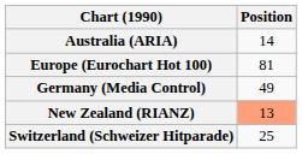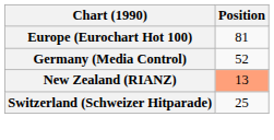- row: Australia (ARIA) | 14
Germany (Media Control) | Position: 49 -> 52
